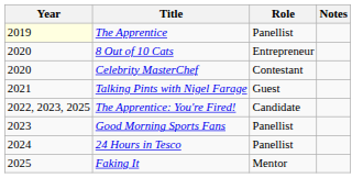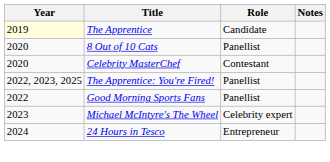The Apprentice | Role: Panellist -> Candidate
8 Out of 10 Cats | Role: Entrepreneur -> Panellist
- row: 2021 | Talking Pints with Nigel Farage | Guest
The Apprentice: You're Fired! | Role: Candidate -> Panellist
Good Morning Sports Fans | Year: 2023 -> 2022
+ row: 2023 | Michael McIntyre's The Wheel | Celebrity expert
24 Hours in Tesco | Role: Panellist -> Entrepreneur
- row: 2025 | Faking It | Mentor
